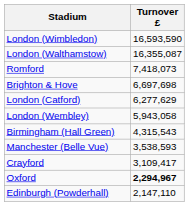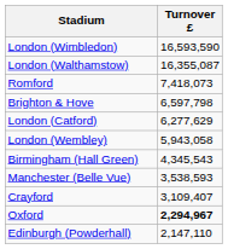Brighton & Hove | Turnover £: 6,697,698 -> 6,597,798
Birmingham (Hall Green) | Turnover £: 4,315,543 -> 4,345,543
Crayford | Turnover £: 3,109,417 -> 3,109,407
